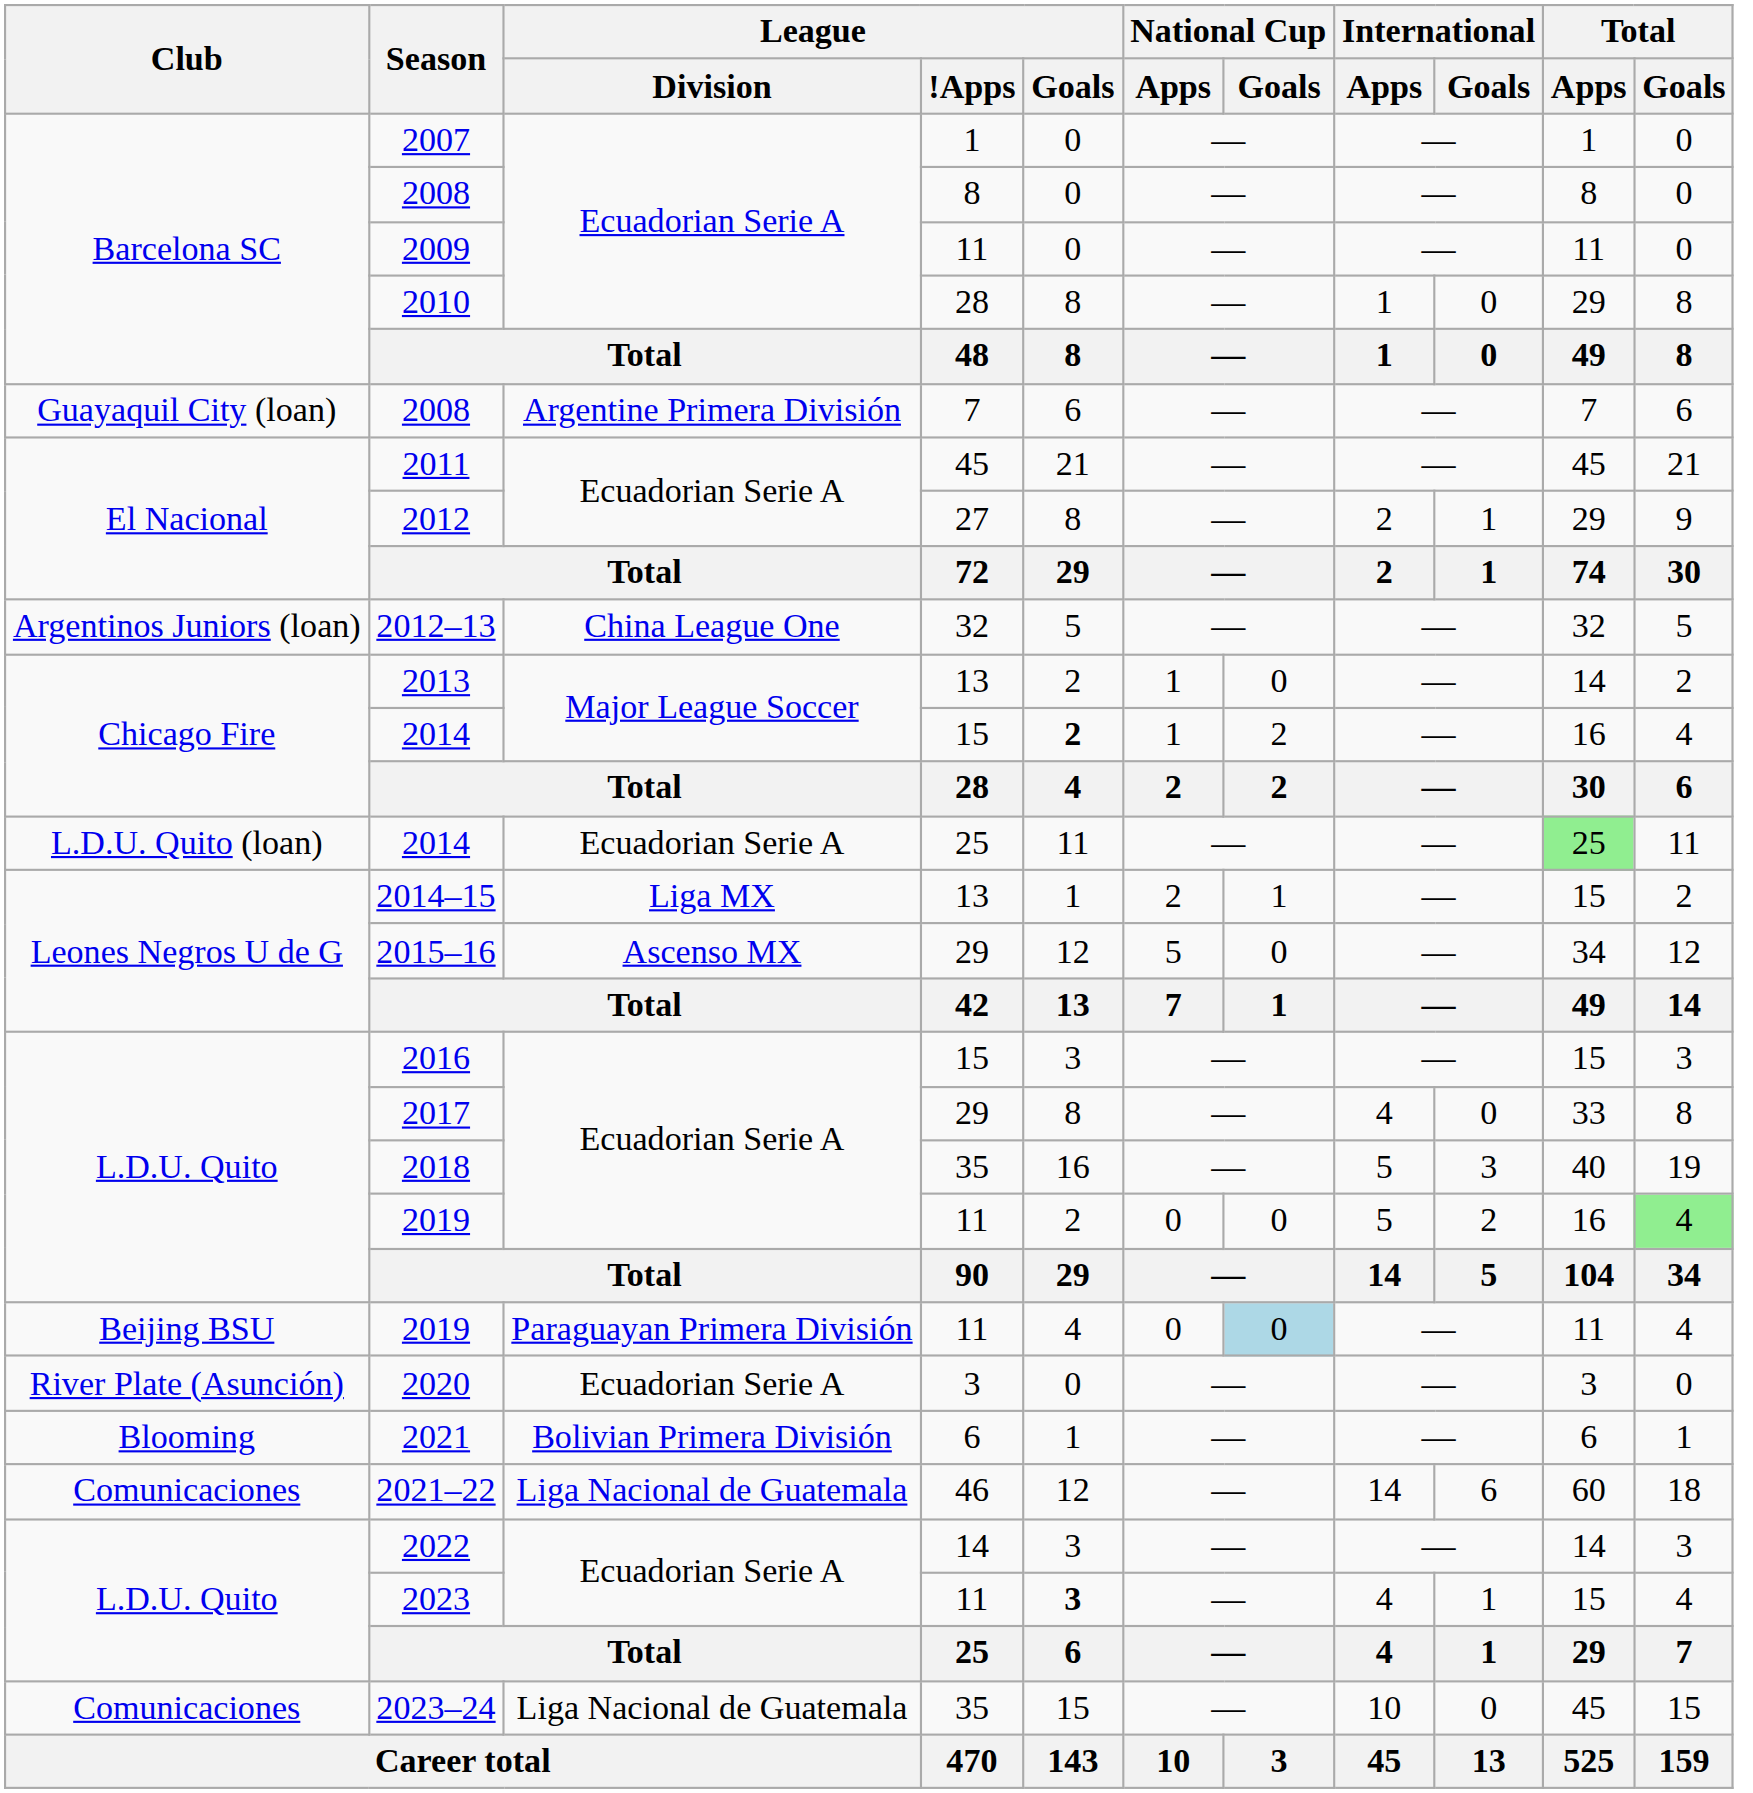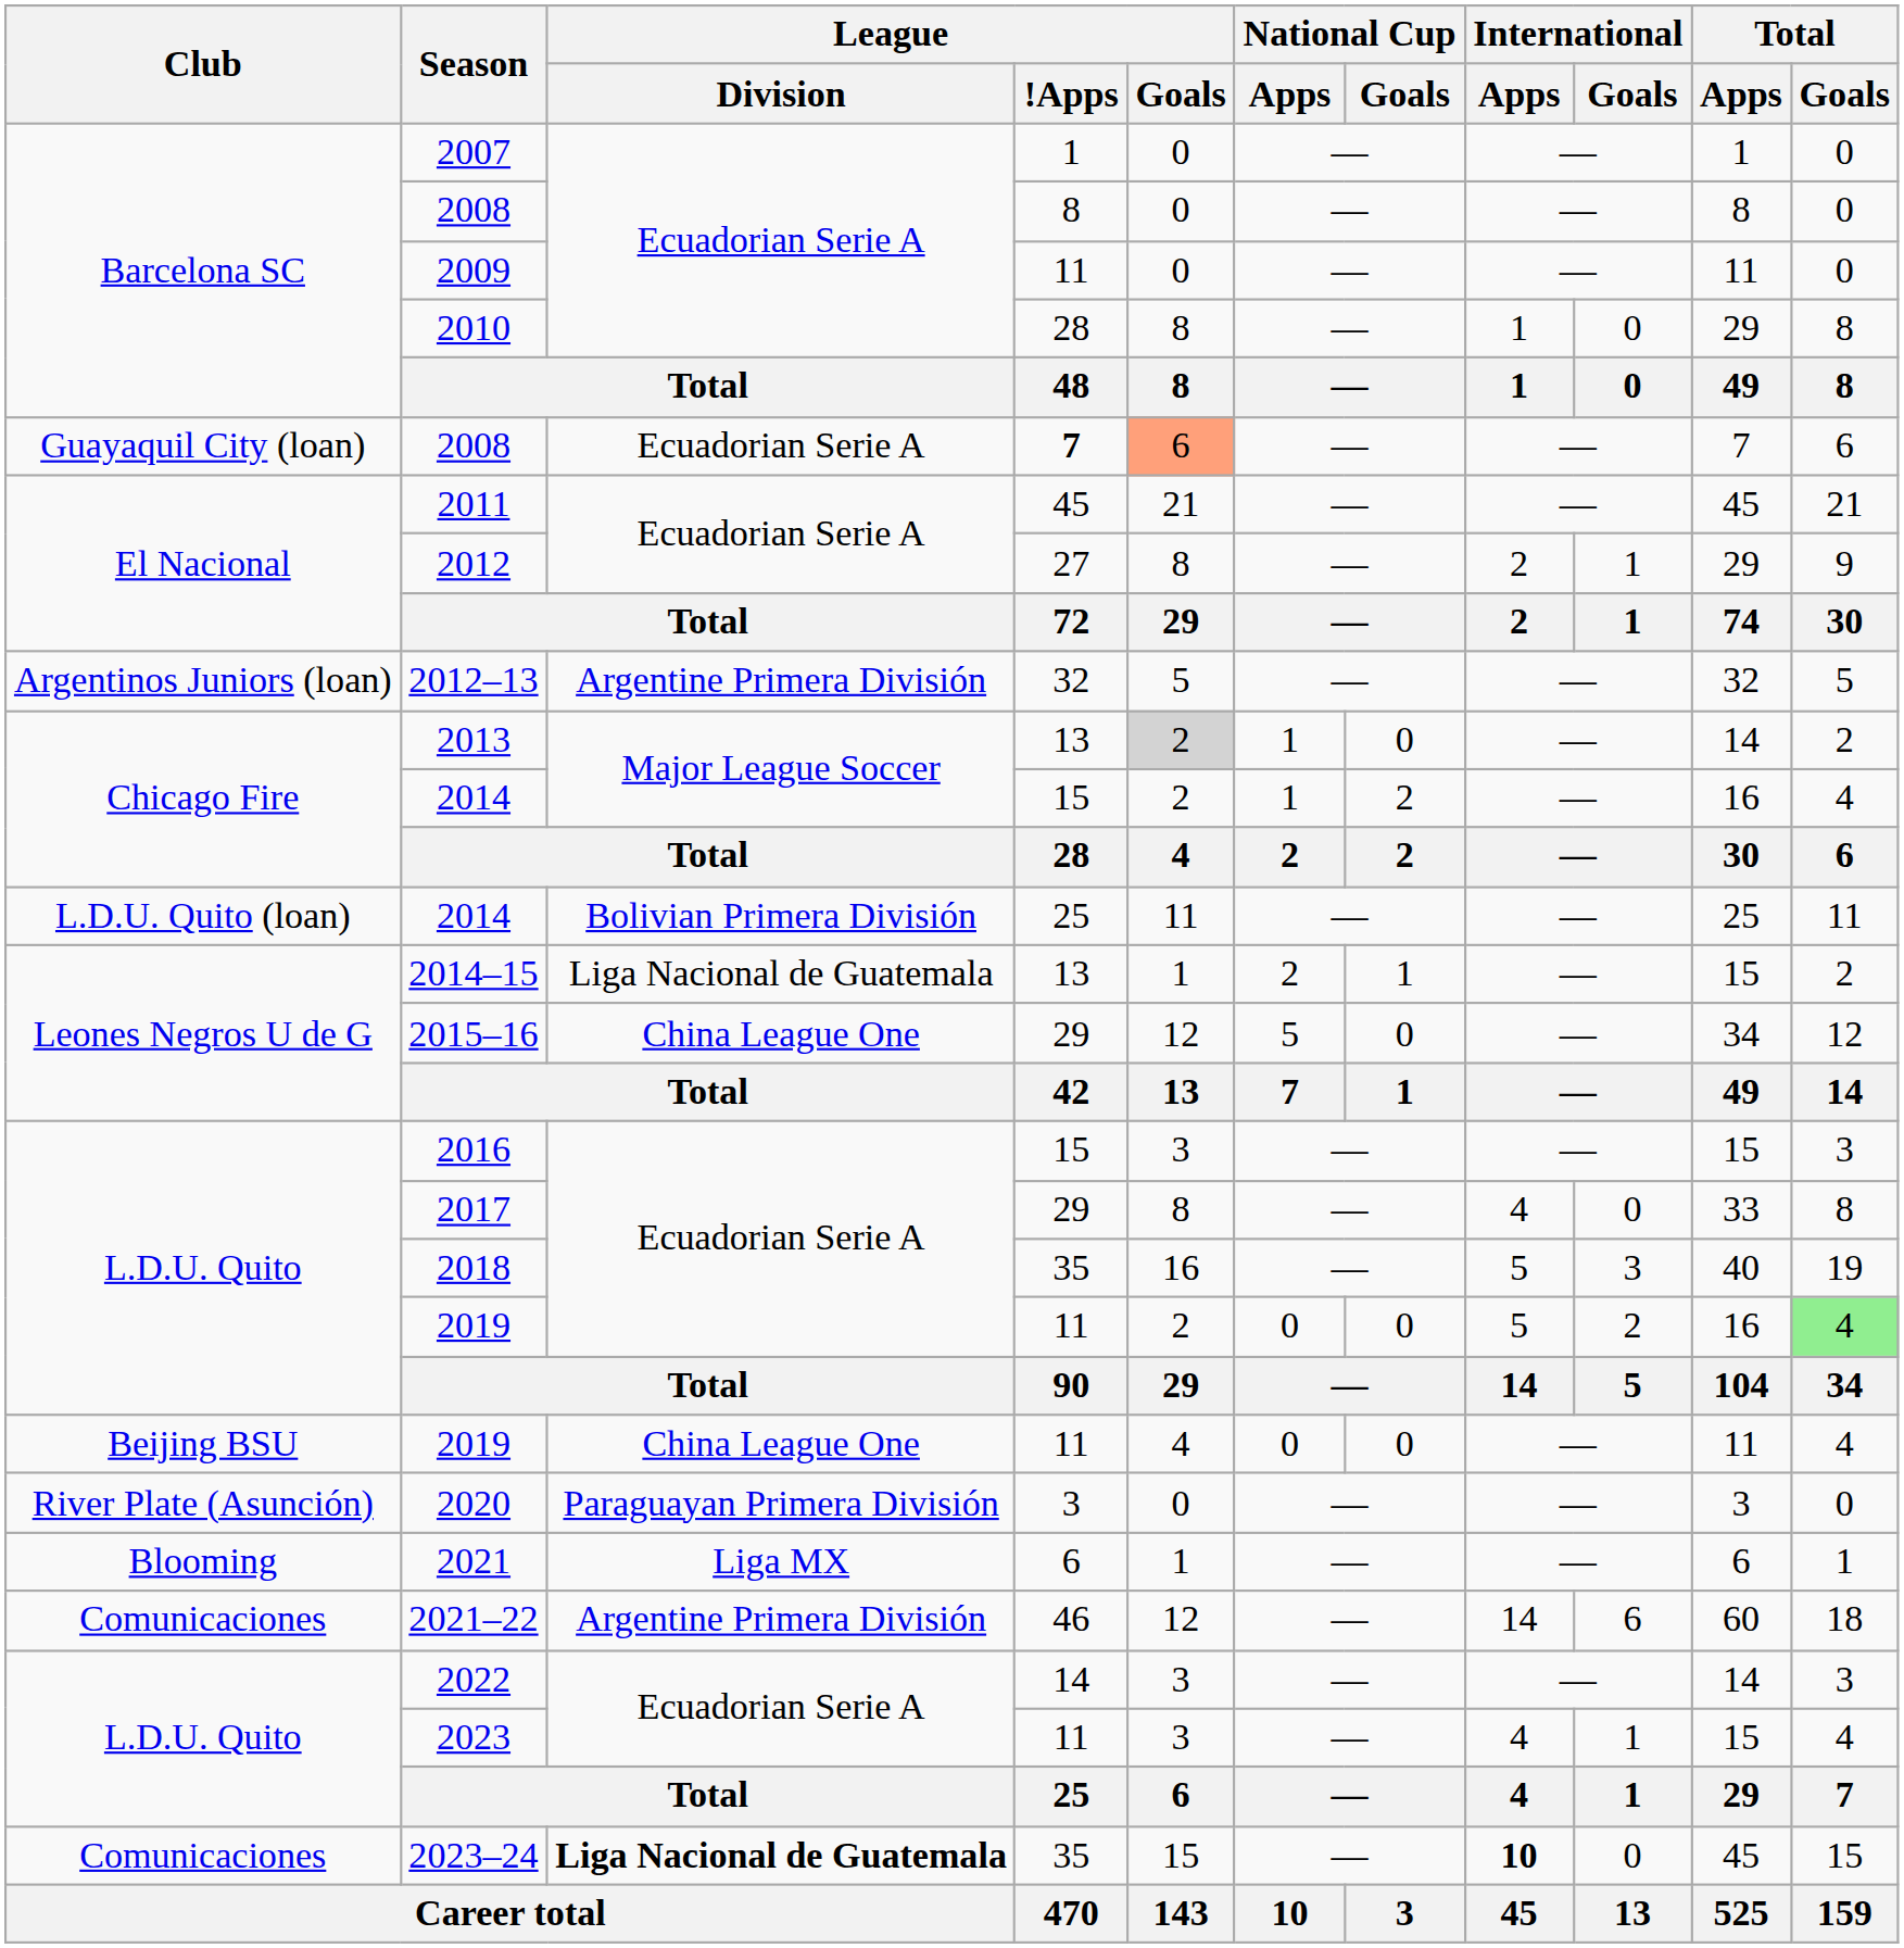Guayaquil City (loan) / 2008 | League / Division: Argentine Primera División -> Ecuadorian Serie A
Guayaquil City (loan) / 2008 | League / !Apps: normal -> bold
Guayaquil City (loan) / 2008 | League / Goals: no background -> lightsalmon background
2012–13 | League / Division: China League One -> Argentine Primera División
2013 | League / Goals: no background -> lightgrey background
Chicago Fire / 2014 | League / Goals: bold -> normal
L.D.U. Quito (loan) / 2014 | League / Division: Ecuadorian Serie A -> Bolivian Primera División
L.D.U. Quito (loan) / 2014 | Total / Apps: lightgreen background -> no background
2014–15 | League / Division: Liga MX -> Liga Nacional de Guatemala
2015–16 | League / Division: Ascenso MX -> China League One
Beijing BSU / 2019 | League / Division: Paraguayan Primera División -> China League One
Beijing BSU / 2019 | National Cup / Goals: lightblue background -> no background
2020 | League / Division: Ecuadorian Serie A -> Paraguayan Primera División
2021 | League / Division: Bolivian Primera División -> Liga MX
2021–22 | League / Division: Liga Nacional de Guatemala -> Argentine Primera División
2023 | League / Goals: bold -> normal
2023–24 | League / Division: normal -> bold
2023–24 | International / Apps: normal -> bold
